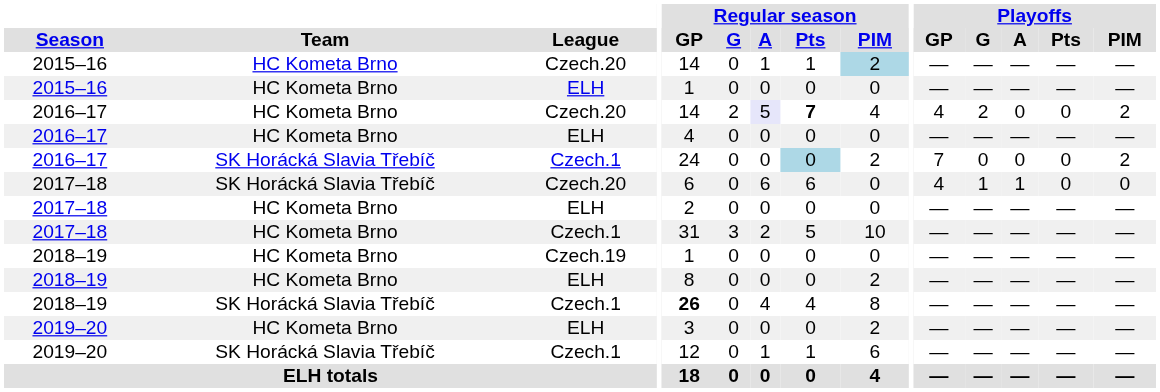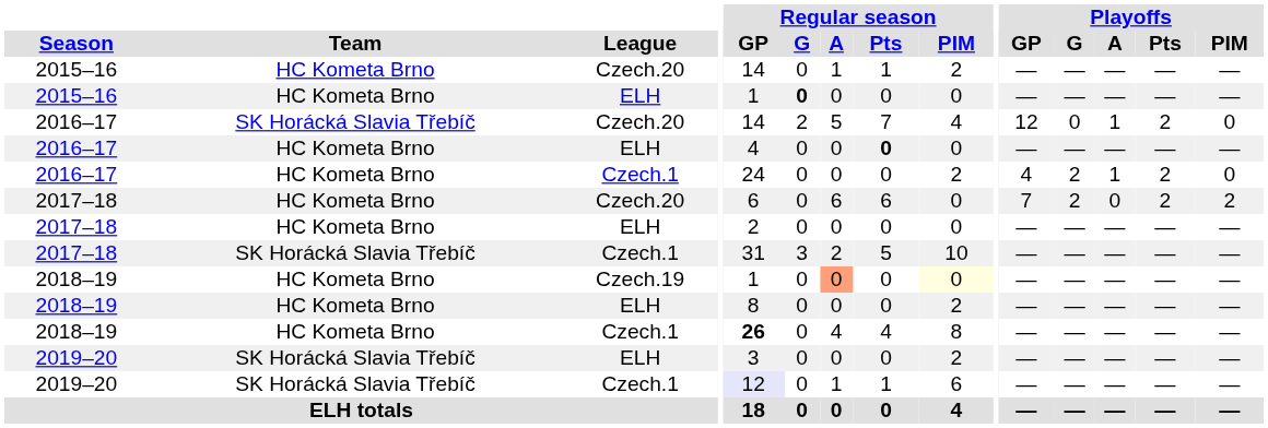2015–16 / Czech.20 | Regular season / PIM: lightblue background -> no background
2015–16 / ELH | Regular season / G: normal -> bold
2016–17 / Czech.20 | Team: HC Kometa Brno -> SK Horácká Slavia Třebíč
2016–17 / Czech.20 | Regular season / A: lavender background -> no background
2016–17 / Czech.20 | Regular season / Pts: bold -> normal
2016–17 / Czech.20 | Playoffs / GP: 4 -> 12
2016–17 / Czech.20 | Playoffs / G: 2 -> 0
2016–17 / Czech.20 | Playoffs / A: 0 -> 1
2016–17 / Czech.20 | Playoffs / Pts: 0 -> 2
2016–17 / Czech.20 | Playoffs / PIM: 2 -> 0
2016–17 / ELH | Regular season / Pts: normal -> bold
2016–17 / Czech.1 | Team: SK Horácká Slavia Třebíč -> HC Kometa Brno
2016–17 / Czech.1 | Regular season / Pts: lightblue background -> no background
2016–17 / Czech.1 | Playoffs / GP: 7 -> 4
2016–17 / Czech.1 | Playoffs / G: 0 -> 2
2016–17 / Czech.1 | Playoffs / A: 0 -> 1
2016–17 / Czech.1 | Playoffs / Pts: 0 -> 2
2016–17 / Czech.1 | Playoffs / PIM: 2 -> 0
2017–18 / Czech.20 | Team: SK Horácká Slavia Třebíč -> HC Kometa Brno
2017–18 / Czech.20 | Playoffs / GP: 4 -> 7
2017–18 / Czech.20 | Playoffs / G: 1 -> 2
2017–18 / Czech.20 | Playoffs / A: 1 -> 0
2017–18 / Czech.20 | Playoffs / Pts: 0 -> 2
2017–18 / Czech.20 | Playoffs / PIM: 0 -> 2
2017–18 / Czech.1 | Team: HC Kometa Brno -> SK Horácká Slavia Třebíč
2018–19 / Czech.19 | Regular season / A: no background -> lightsalmon background
2018–19 / Czech.19 | Regular season / PIM: no background -> lightyellow background
2018–19 / Czech.1 | Team: SK Horácká Slavia Třebíč -> HC Kometa Brno
2019–20 / ELH | Team: HC Kometa Brno -> SK Horácká Slavia Třebíč
2019–20 / Czech.1 | Regular season / GP: no background -> lavender background
